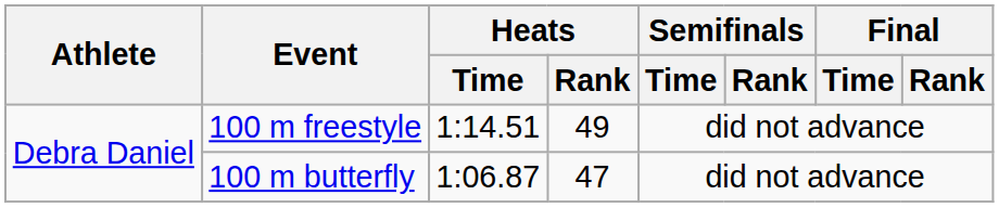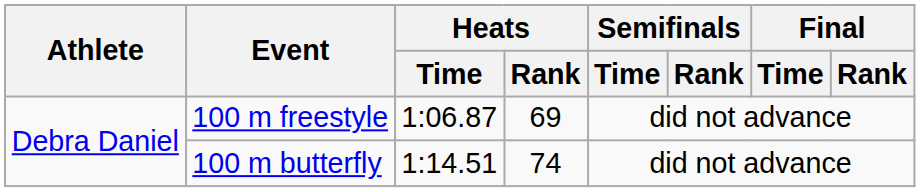100 m freestyle | Heats / Time: 1:14.51 -> 1:06.87
100 m freestyle | Heats / Rank: 49 -> 69
100 m butterfly | Heats / Time: 1:06.87 -> 1:14.51
100 m butterfly | Heats / Rank: 47 -> 74
